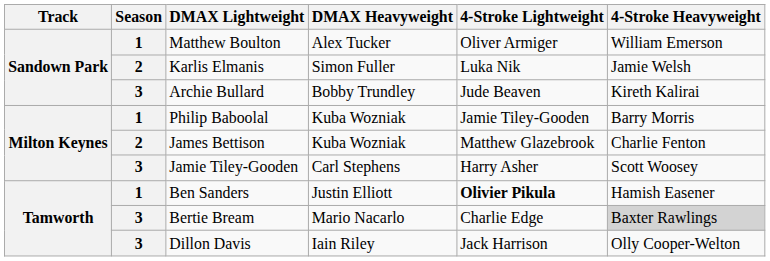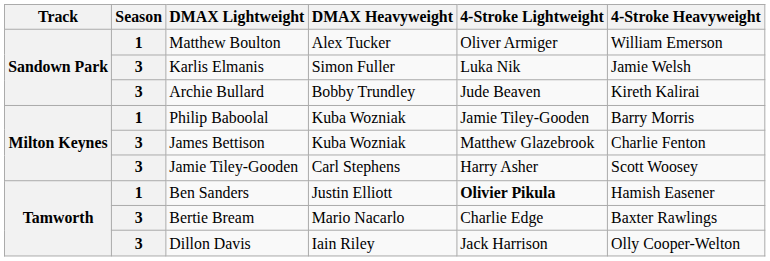Karlis Elmanis | Season: 2 -> 3
James Bettison | Season: 2 -> 3
Bertie Bream | 4-Stroke Heavyweight: lightgrey background -> no background
